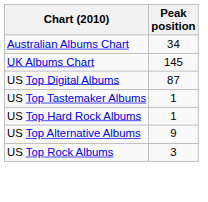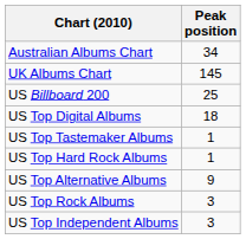+ row: US Billboard 200 | 25
US Top Digital Albums | Peak position: 87 -> 18
+ row: US Top Independent Albums | 3
